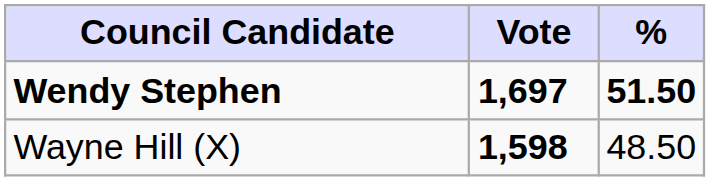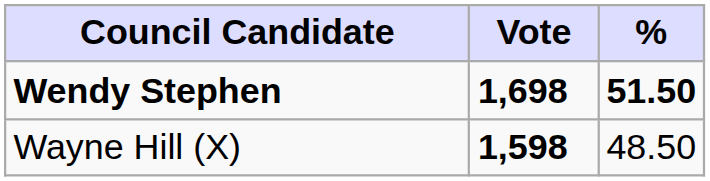Wendy Stephen | Vote: 1,697 -> 1,698
